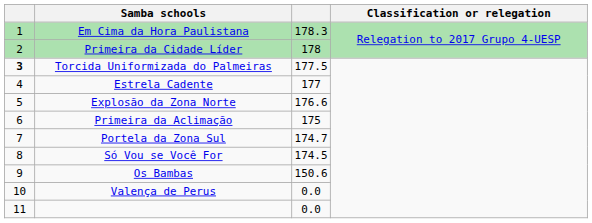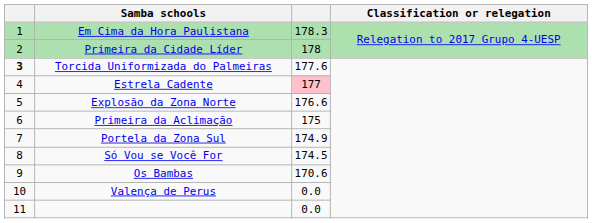Torcida Uniformizada do Palmeiras | column 3: 177.5 -> 177.6
Estrela Cadente | column 3: no background -> pink background
Portela da Zona Sul | column 3: 174.7 -> 174.9
Os Bambas | column 3: 150.6 -> 170.6
